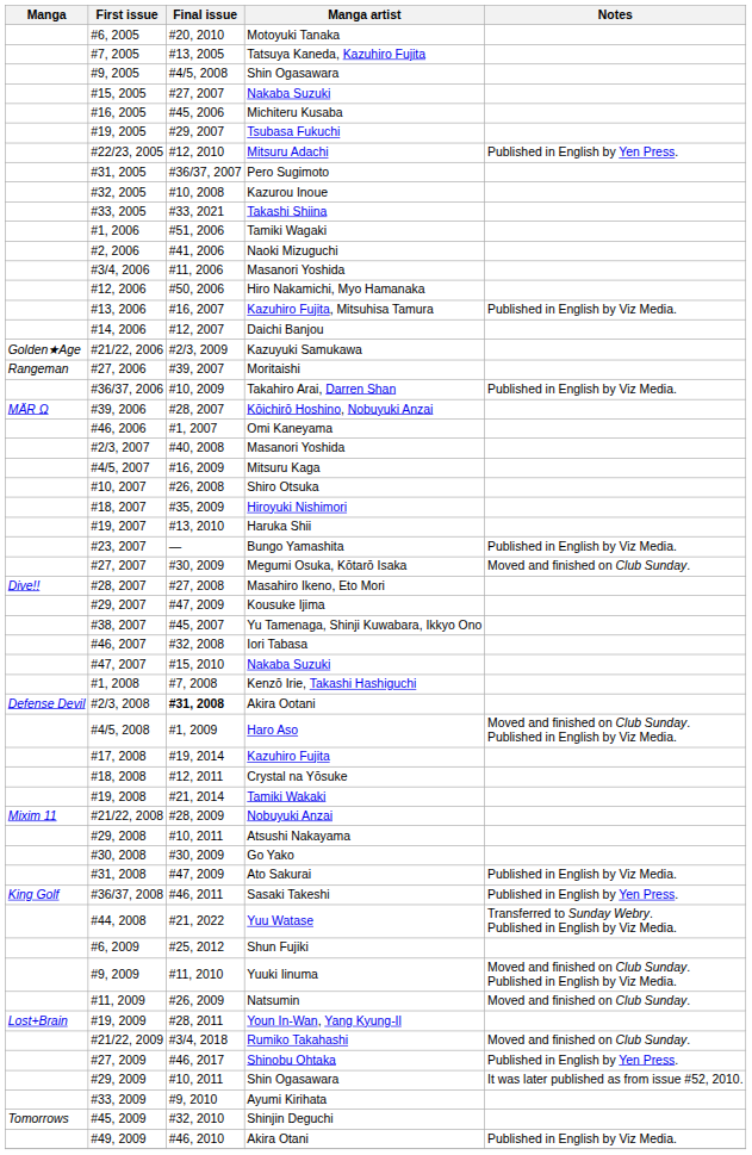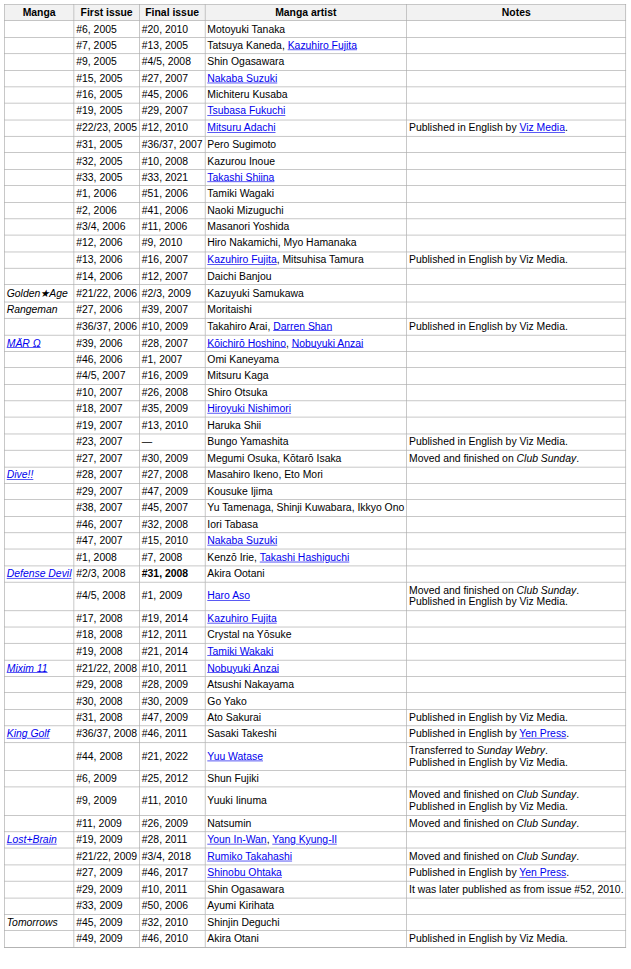Mitsuru Adachi | Notes: Published in English by Yen Press. -> Published in English by Viz Media.
Hiro Nakamichi, Myo Hamanaka | Final issue: #50, 2006 -> #9, 2010
- row: #2/3, 2007 | #40, 2008 | Masanori Yoshida
Nobuyuki Anzai | Final issue: #28, 2009 -> #10, 2011
Atsushi Nakayama | Final issue: #10, 2011 -> #28, 2009
Ayumi Kirihata | Final issue: #9, 2010 -> #50, 2006
